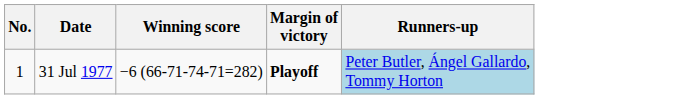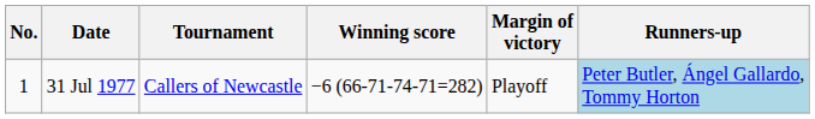+ column: Tournament | Callers of Newcastle
31 Jul 1977 | Margin of victory: bold -> normal
